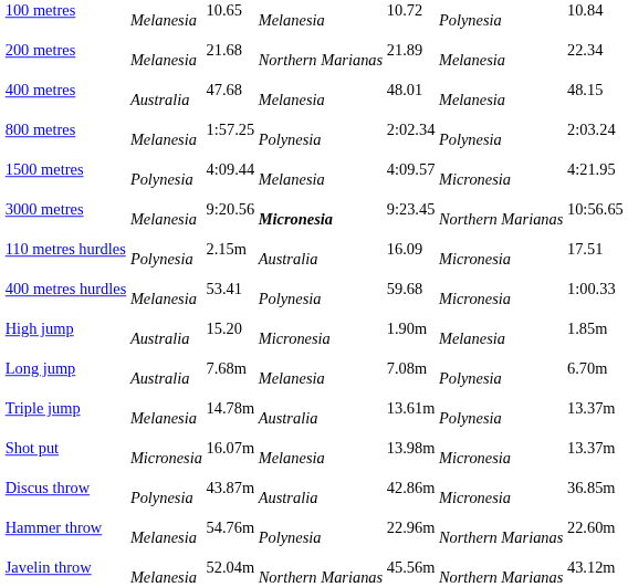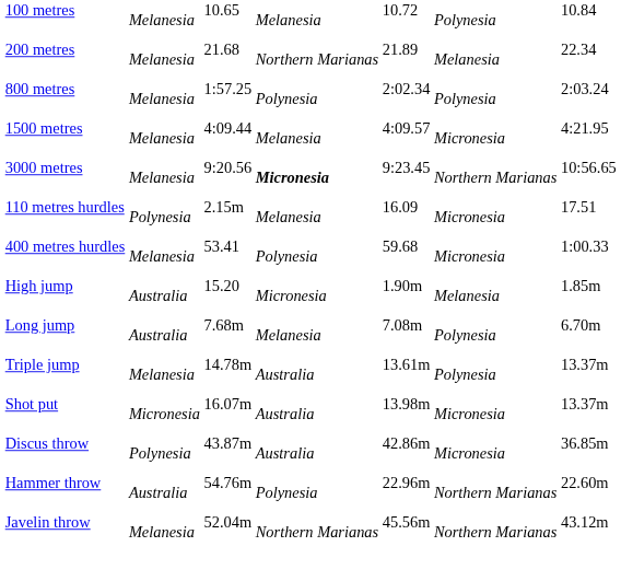- row: 400 metres | Australia | 47.68 | Melanesia | 48.01 | Melanesia | 48.15
1500 metres | column 2: Polynesia -> Melanesia
110 metres hurdles | column 4: Australia -> Melanesia
Shot put | column 4: Melanesia -> Australia
Hammer throw | column 2: Melanesia -> Australia
